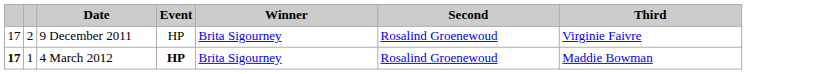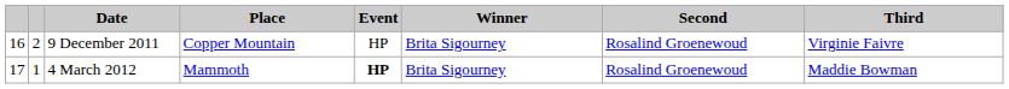+ column: Place | Copper Mountain | Mammoth
9 December 2011 | column 1: 17 -> 16
4 March 2012 | column 1: bold -> normal
